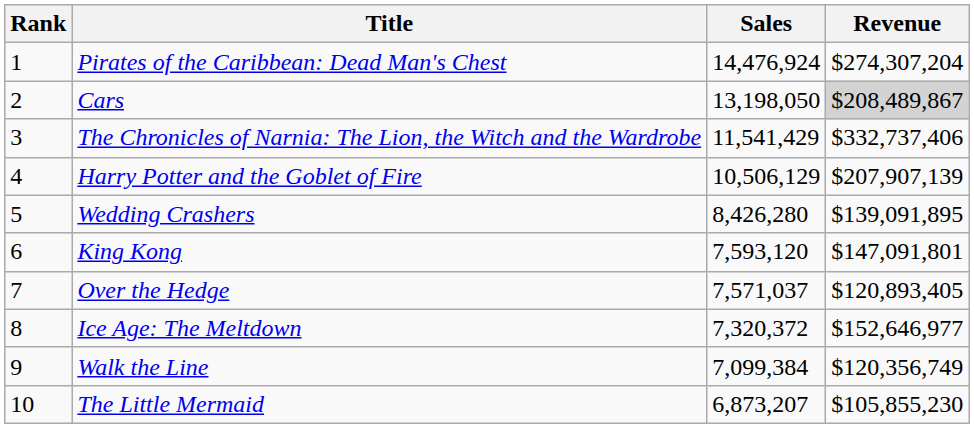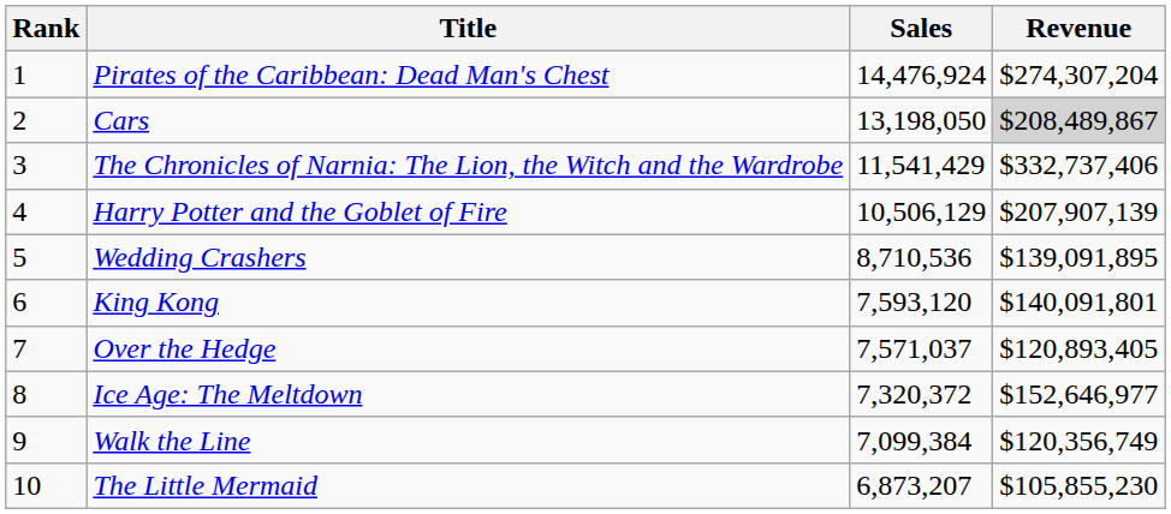Wedding Crashers | Sales: 8,426,280 -> 8,710,536
King Kong | Revenue: $147,091,801 -> $140,091,801
